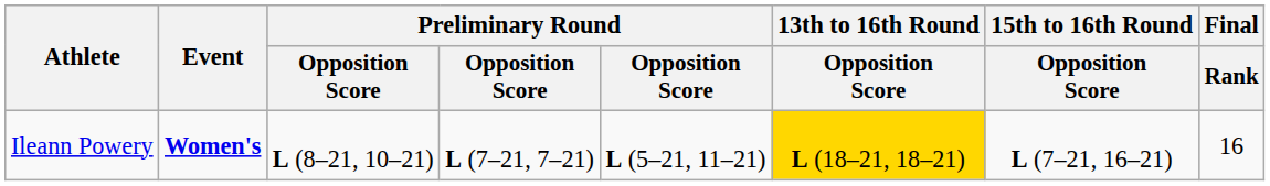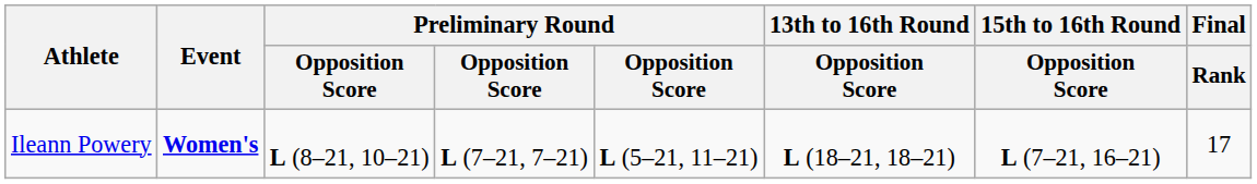Ileann Powery | 13th to 16th Round / Opposition Score: gold background -> no background
Ileann Powery | Final / Rank: 16 -> 17
